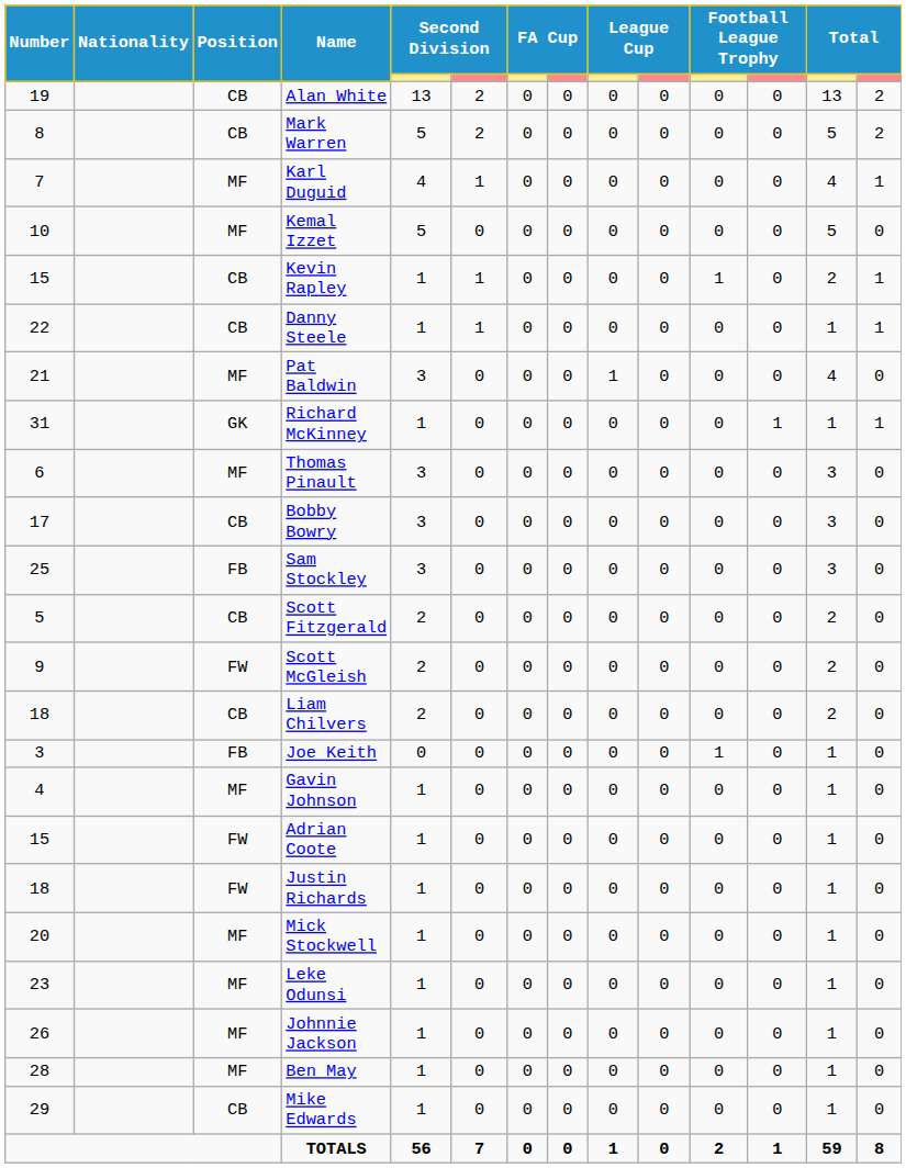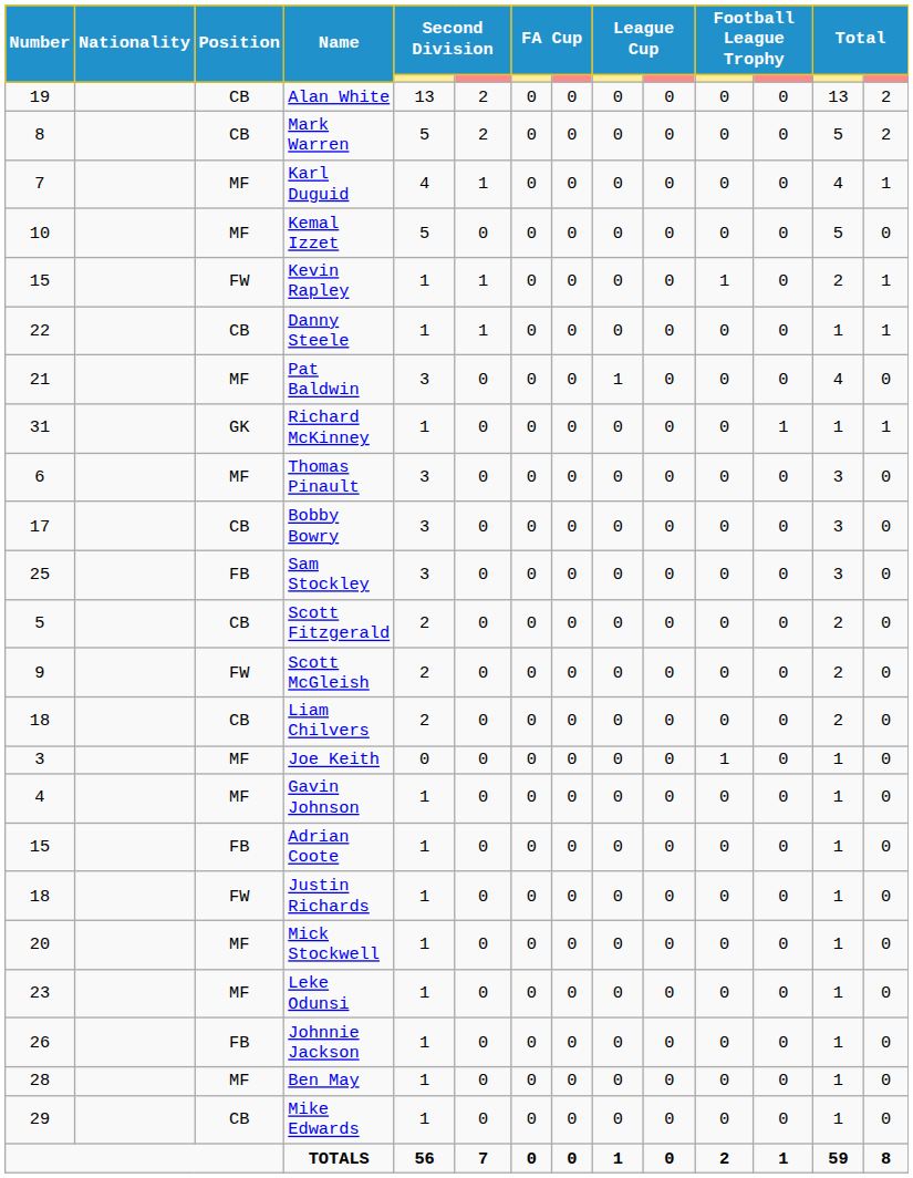Kevin Rapley | Position: CB -> FW
Joe Keith | Position: FB -> MF
Adrian Coote | Position: FW -> FB
Johnnie Jackson | Position: MF -> FB
